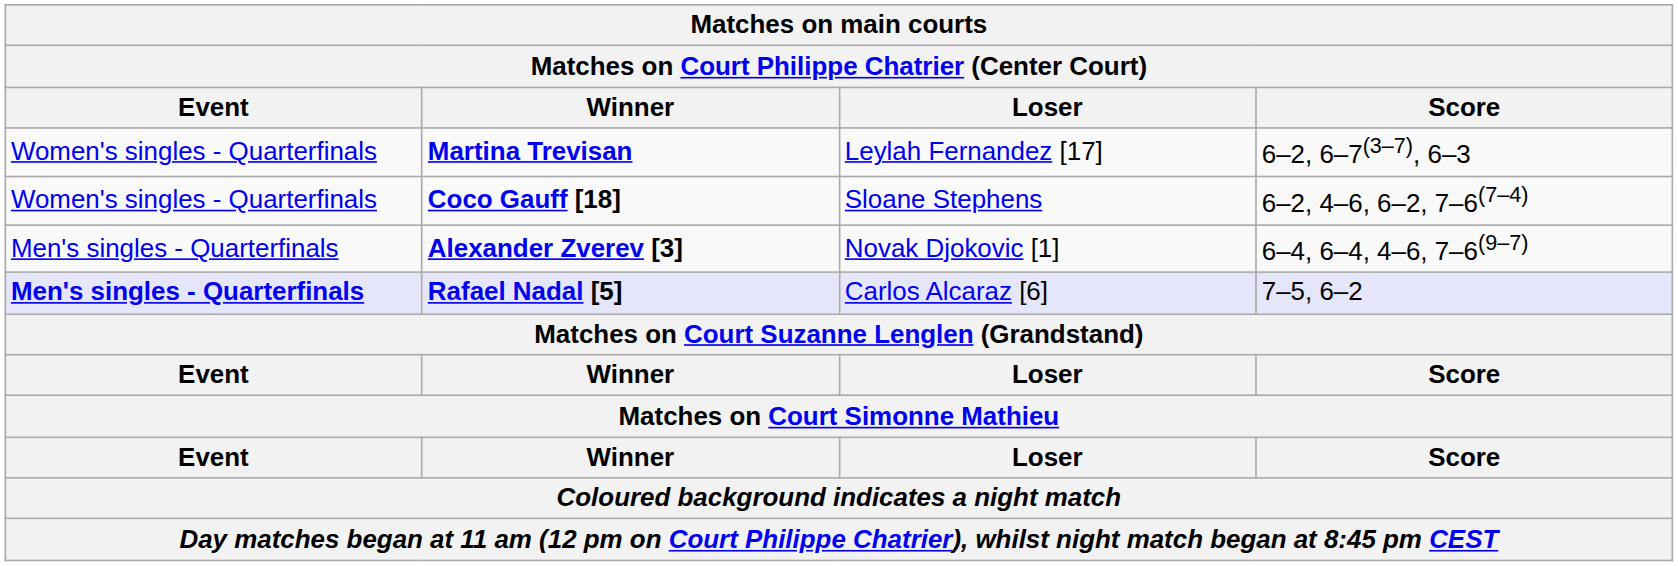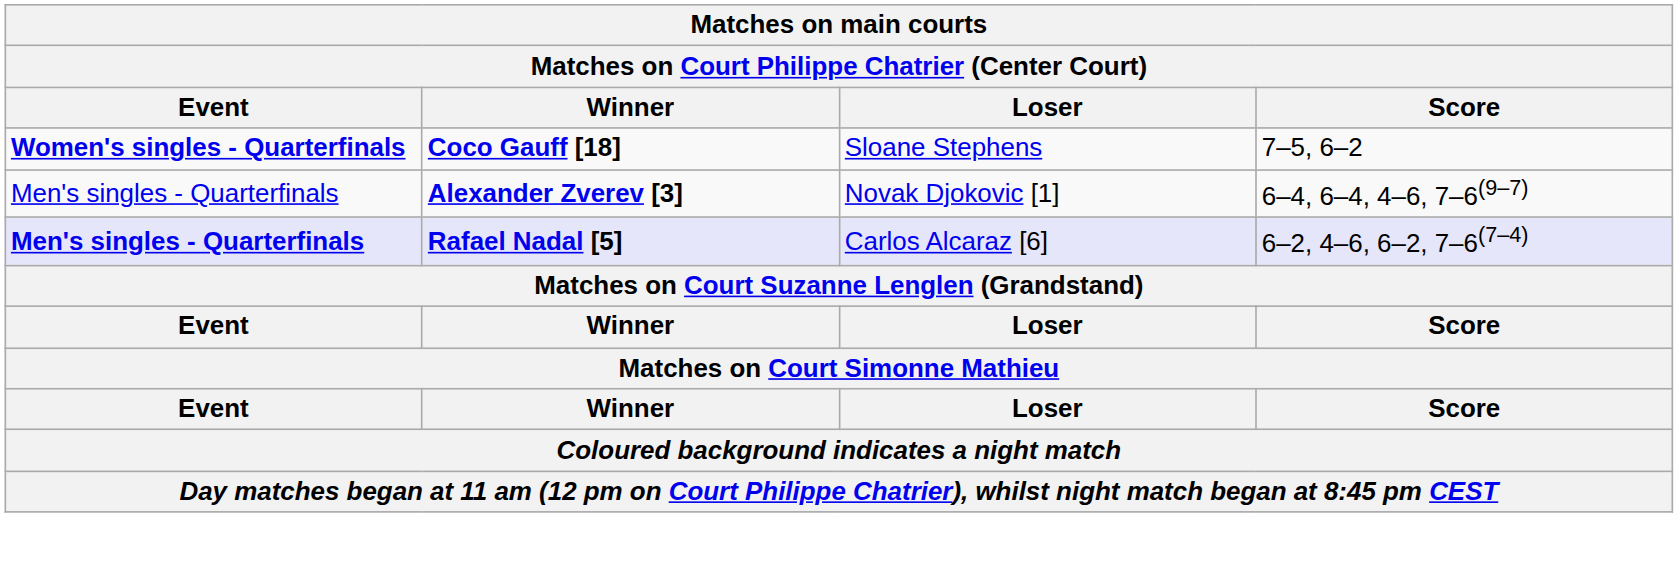- row: Women's singles - Quarterfinals | Martina Trevisan | Leylah Fernandez [17] | 6–2, 6–7(3–7), 6–3
Coco Gauff [18] | Event: normal -> bold
Coco Gauff [18] | Score: 6–2, 4–6, 6–2, 7–6(7–4) -> 7–5, 6–2
Rafael Nadal [5] | Score: 7–5, 6–2 -> 6–2, 4–6, 6–2, 7–6(7–4)
